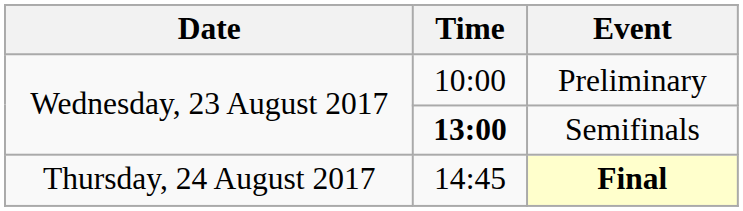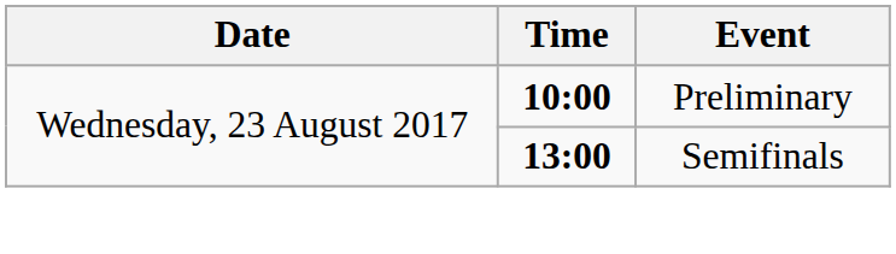Preliminary | Time: normal -> bold
- row: Thursday, 24 August 2017 | 14:45 | Final
